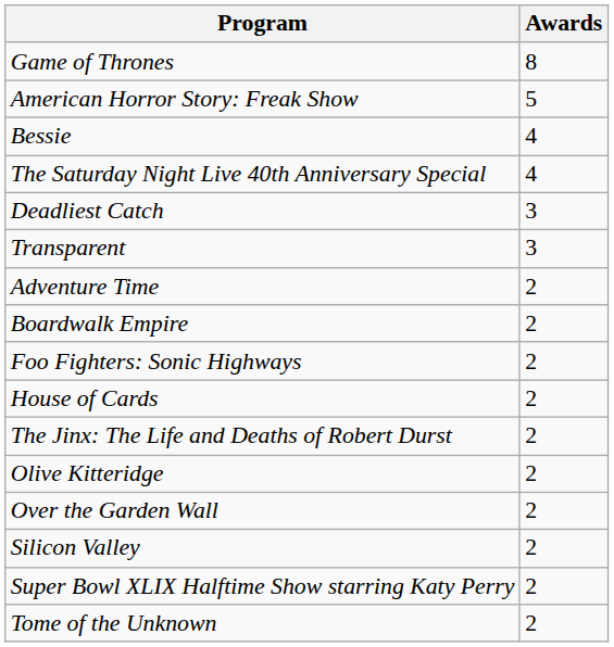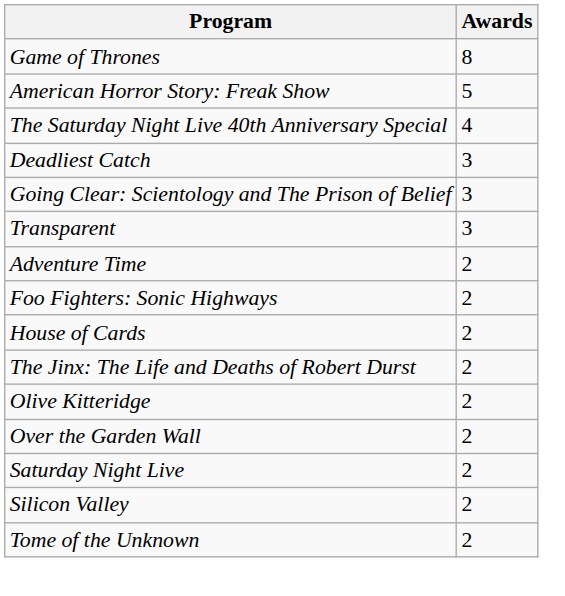- row: Bessie | 4
+ row: Going Clear: Scientology and The Prison of Belief | 3
- row: Boardwalk Empire | 2
+ row: Saturday Night Live | 2
- row: Super Bowl XLIX Halftime Show starring Katy Perry | 2
